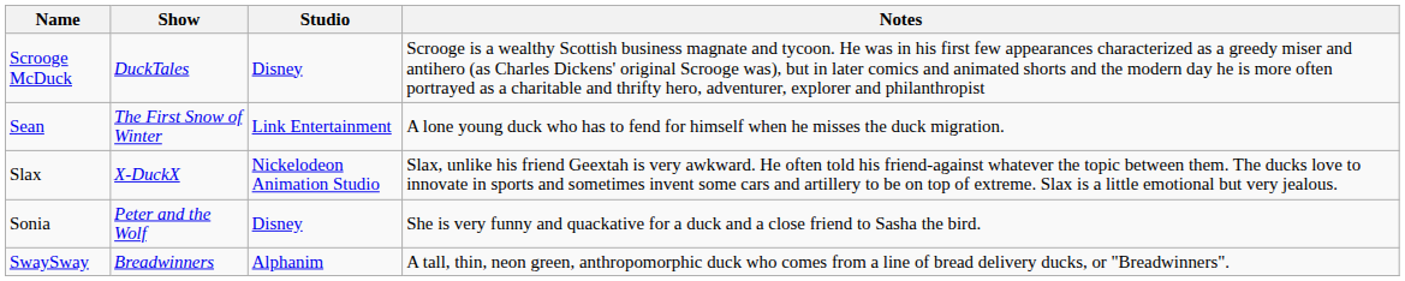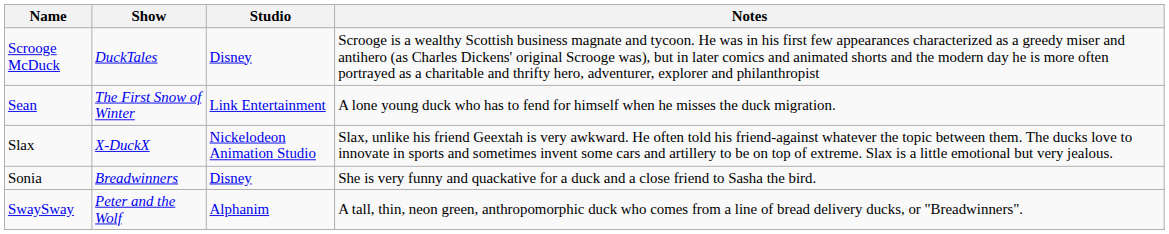Sonia | Show: Peter and the Wolf -> Breadwinners
SwaySway | Show: Breadwinners -> Peter and the Wolf
